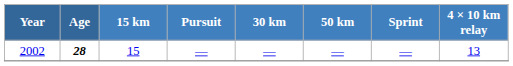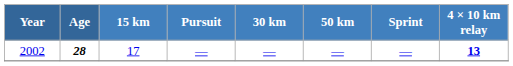2002 | 15 km: 15 -> 17
2002 | 4 × 10 km relay: normal -> bold
